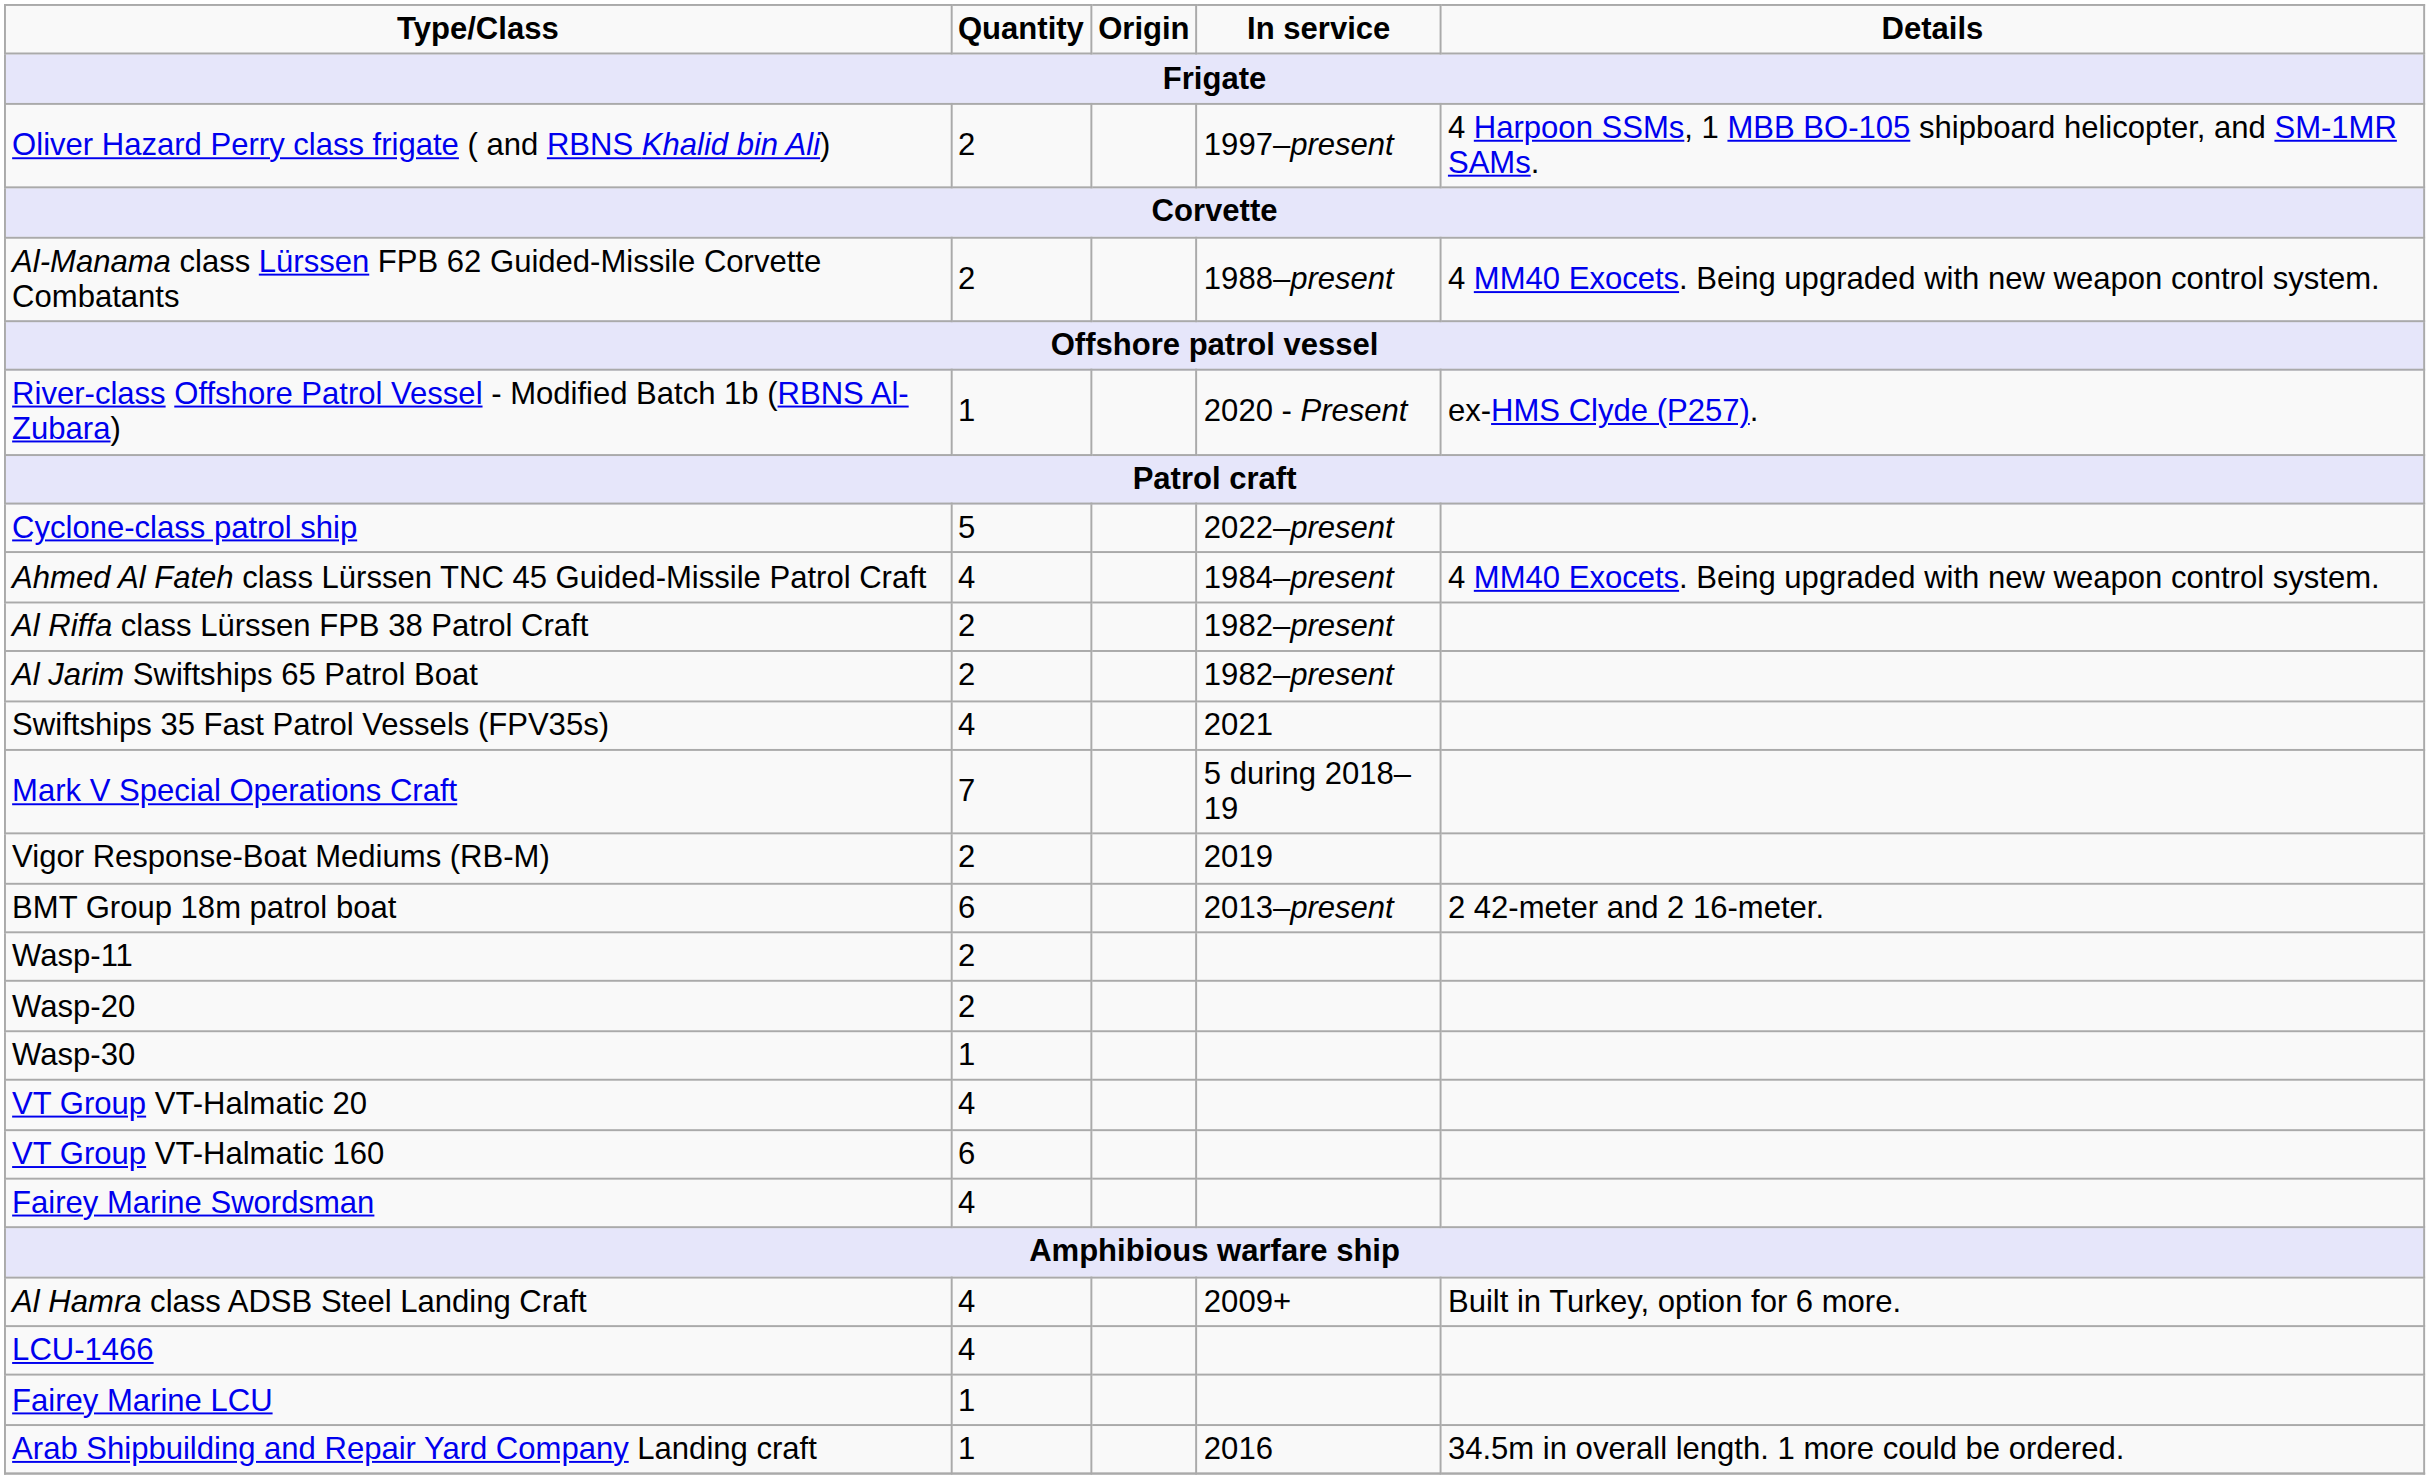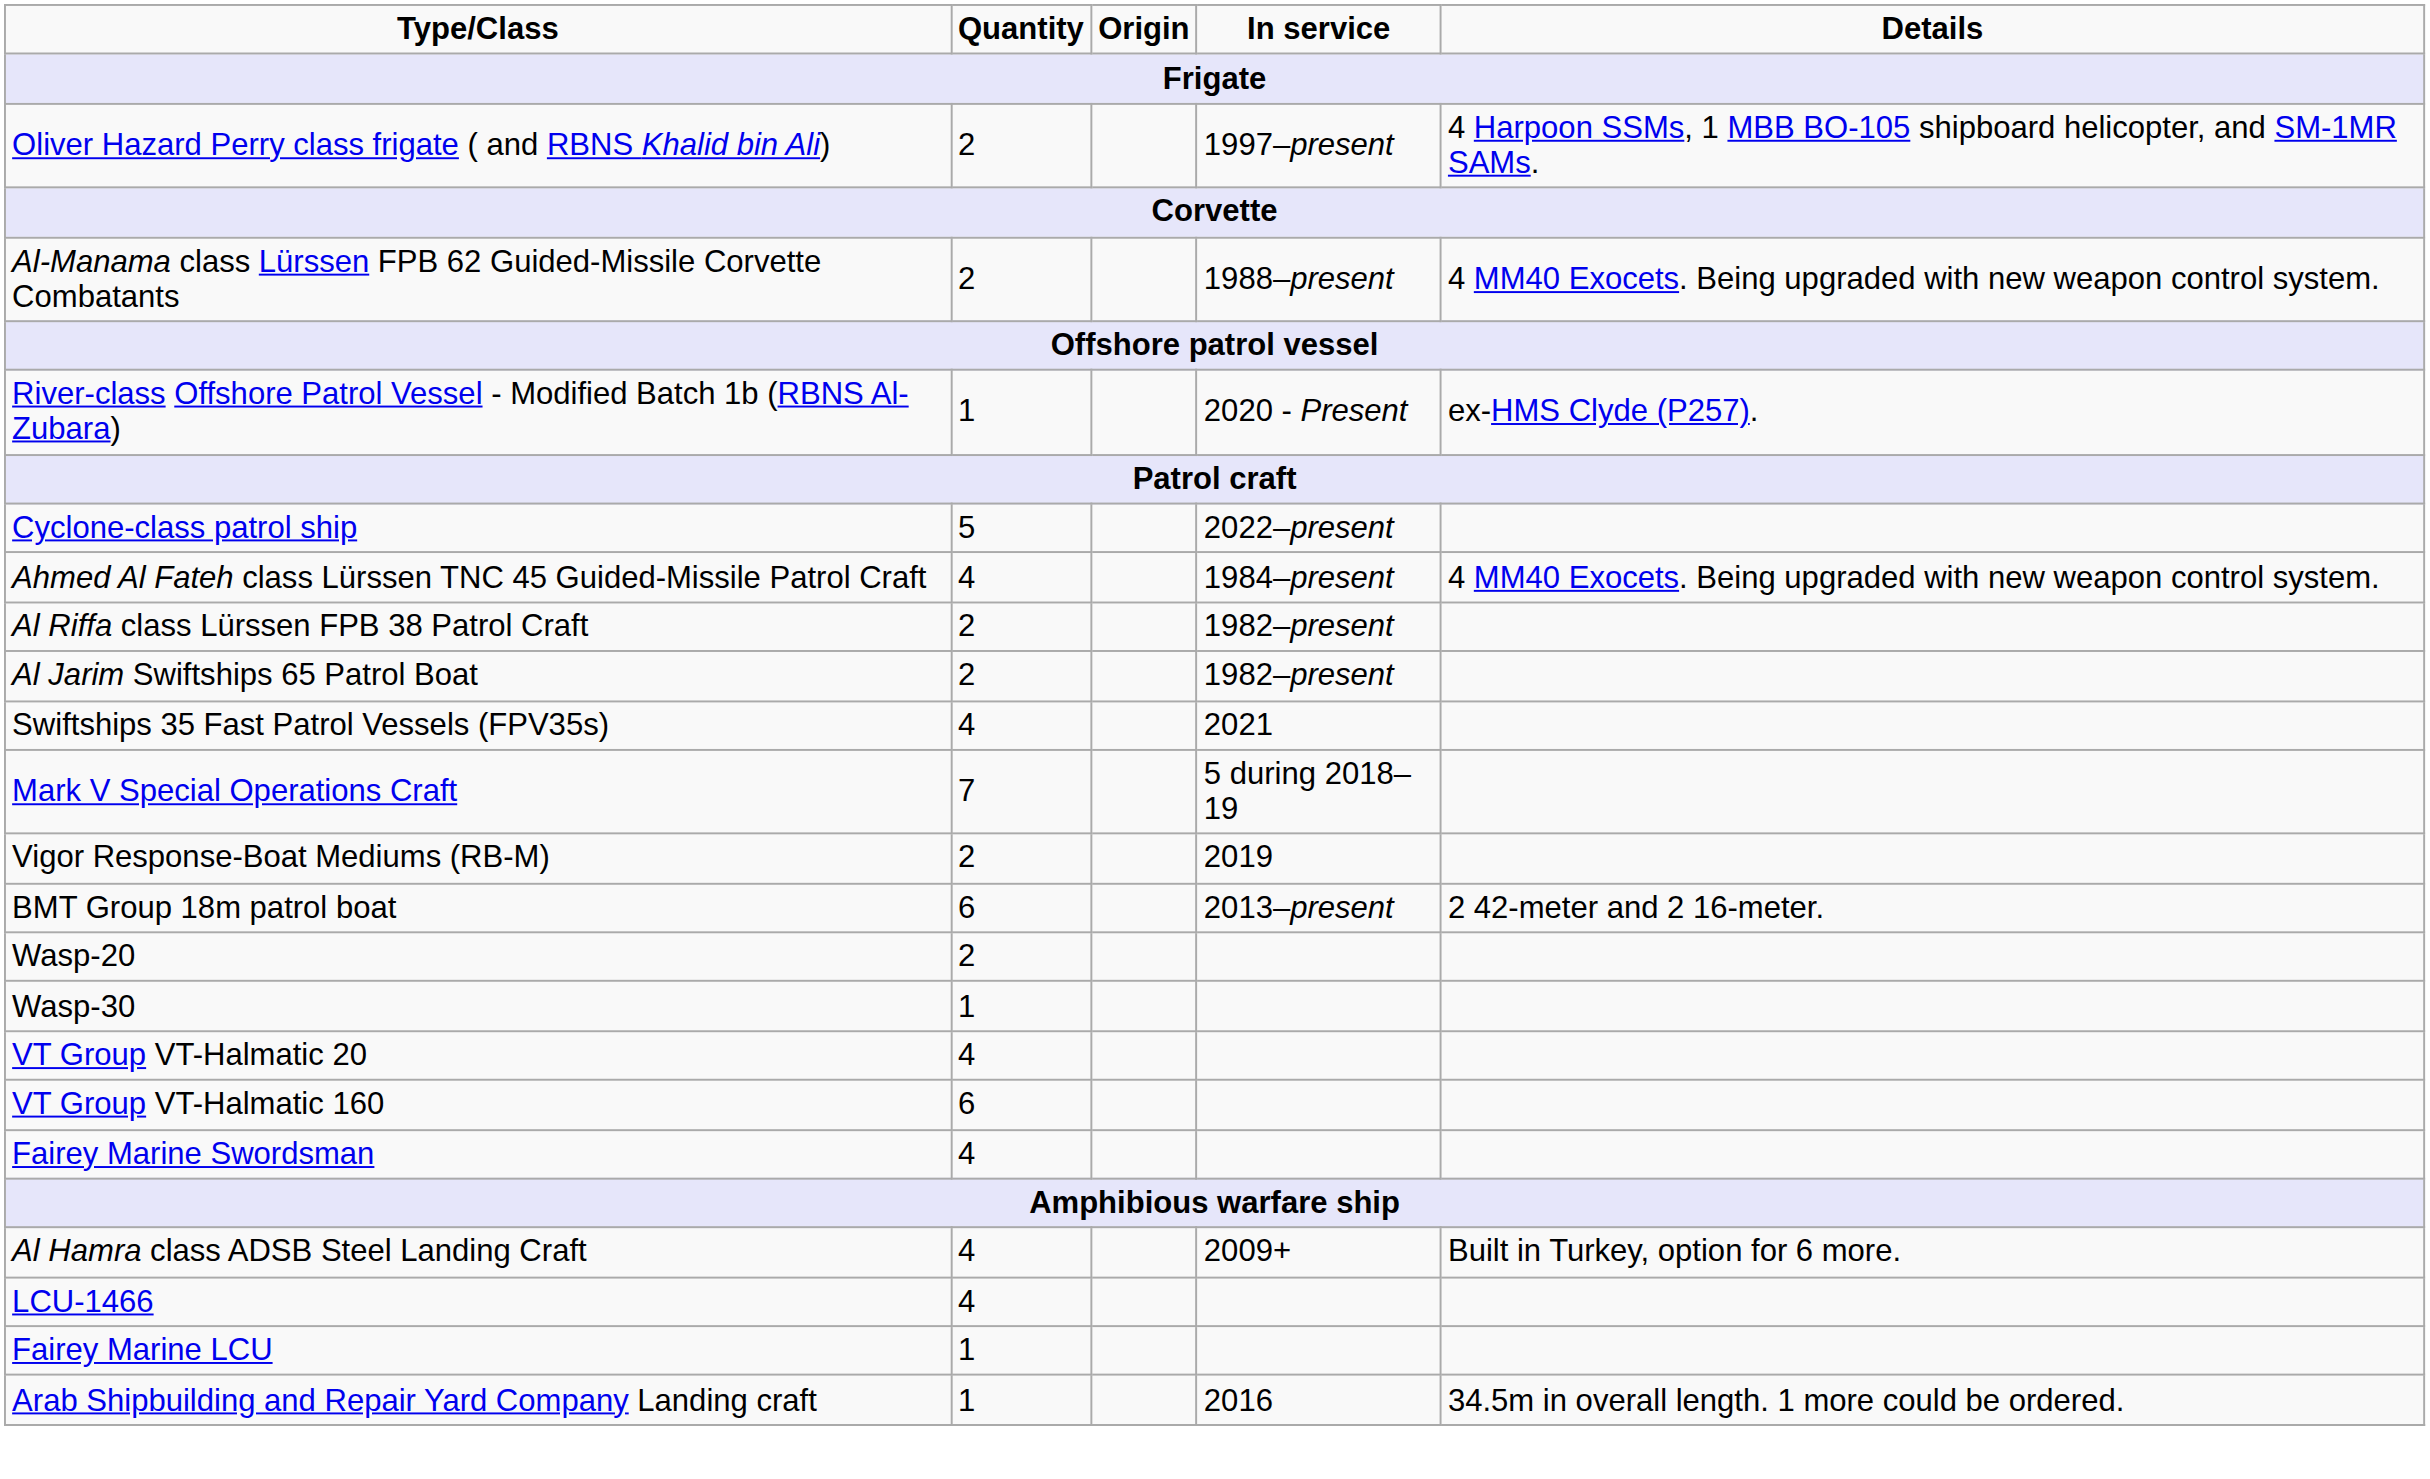- row: Wasp-11 | 2
